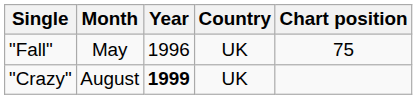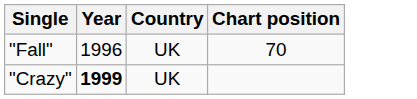- column: Month | May | August
"Fall" | Chart position: 75 -> 70
